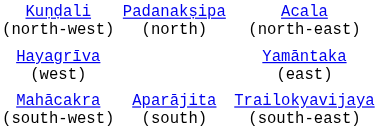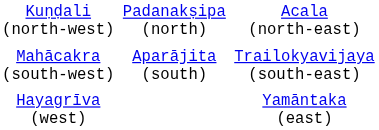rows swapped: Hayagrīva (west) <-> Mahācakra (south-west)
